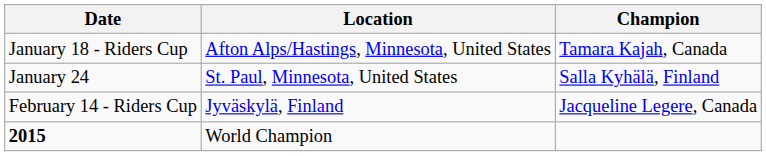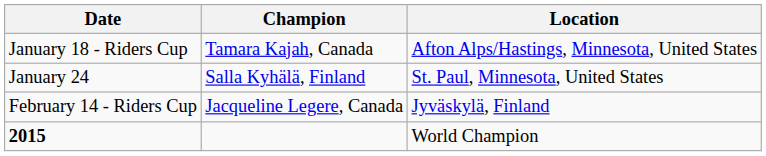columns swapped: Location <-> Champion
